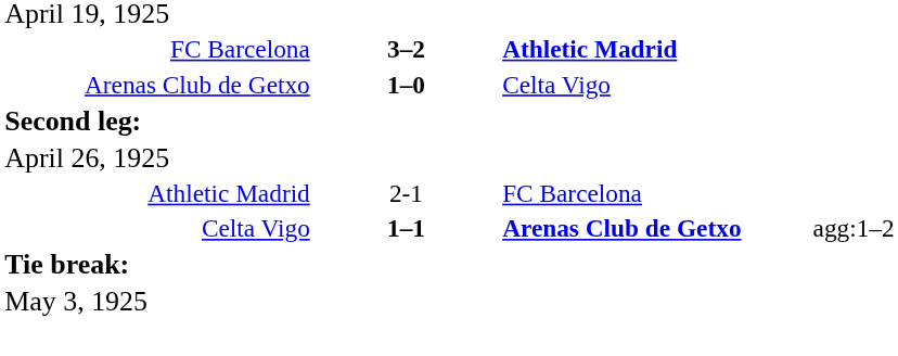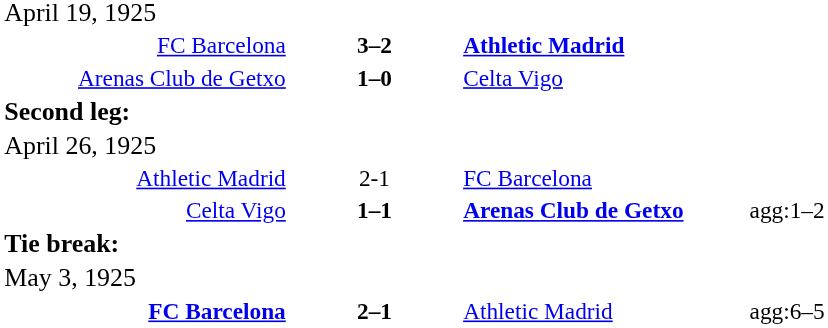+ row: FC Barcelona | 2–1 | Athletic Madrid | agg:6–5
